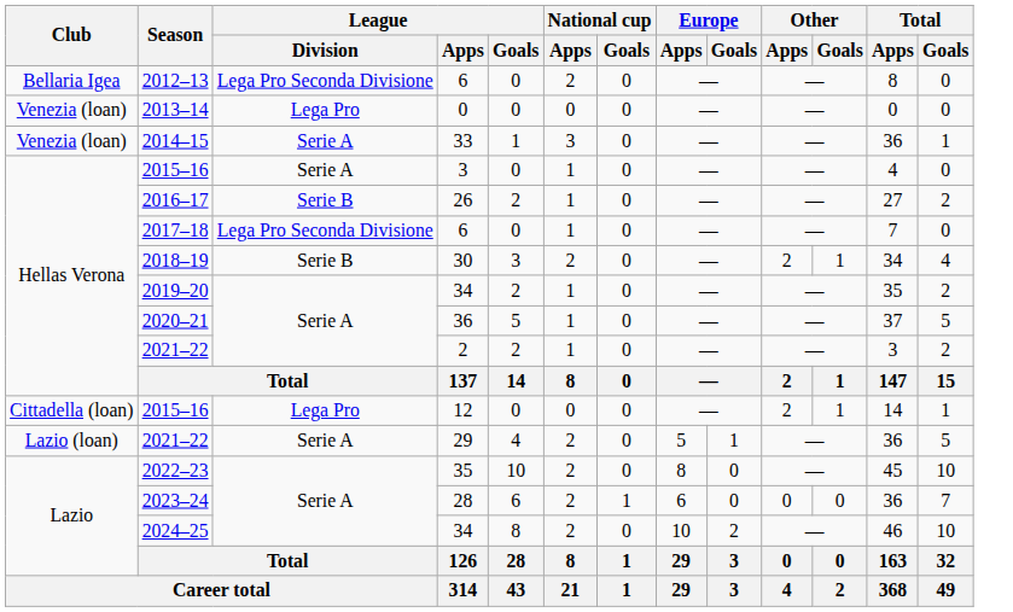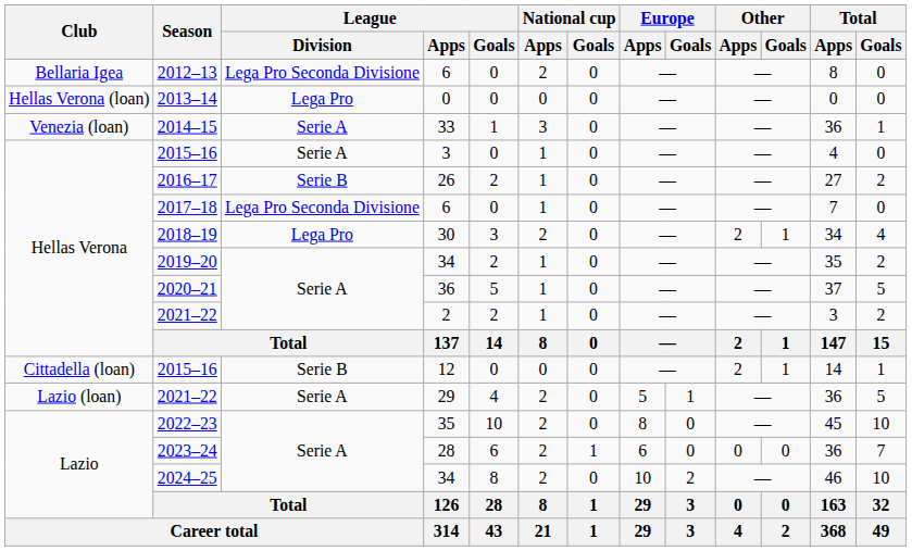2013–14 | Club: Venezia (loan) -> Hellas Verona (loan)
2018–19 | League / Division: Serie B -> Lega Pro
2015–16 / 12 | League / Division: Lega Pro -> Serie B
